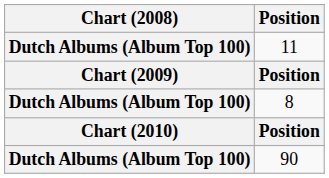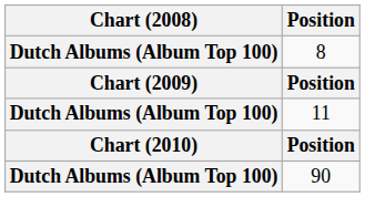rows swapped: 11 <-> 8
